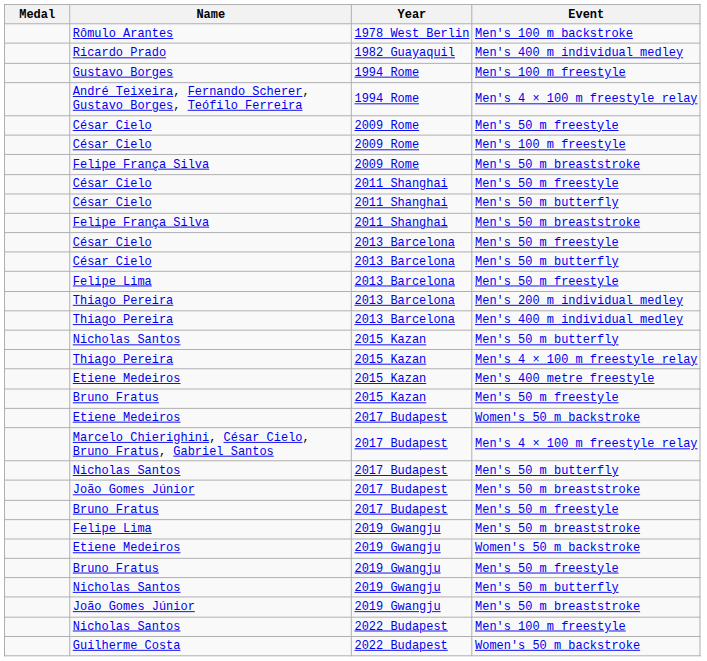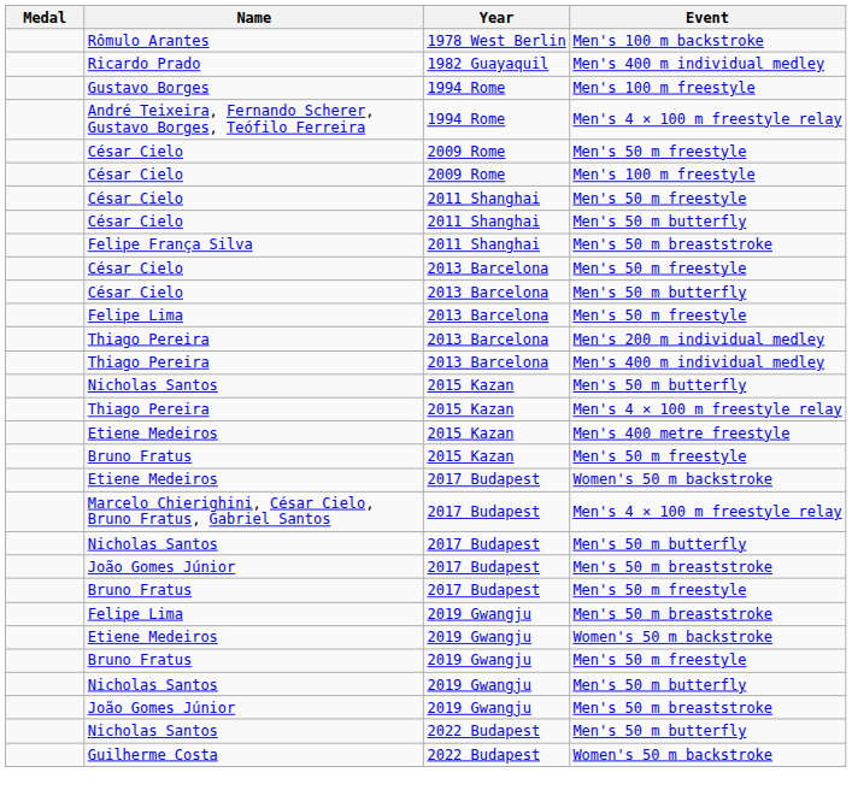- row: Felipe França Silva | 2009 Rome | Men's 50 m breaststroke
Nicholas Santos / 2022 Budapest | Event: Men's 100 m freestyle -> Men's 50 m butterfly
